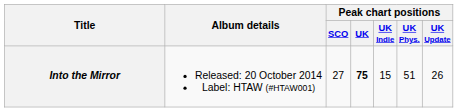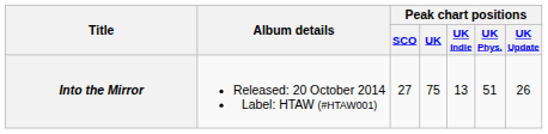Into the Mirror | Peak chart positions / UK: bold -> normal
Into the Mirror | Peak chart positions / UK Indie: 15 -> 13
